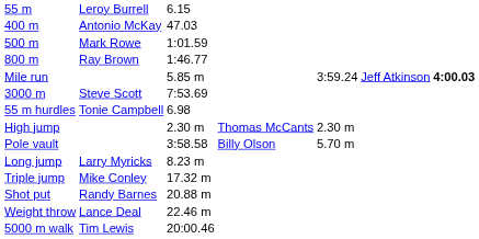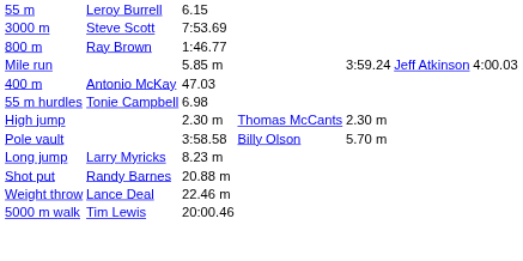rows swapped: 400 m <-> 3000 m
- row: 500 m | Mark Rowe | 1:01.59
Mile run | column 7: bold -> normal
- row: Triple jump | Mike Conley | 17.32 m
